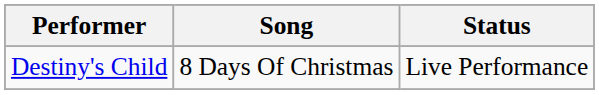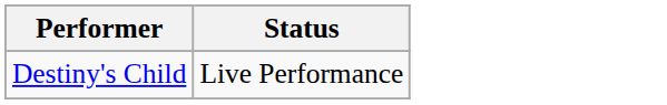- column: Song | 8 Days Of Christmas
